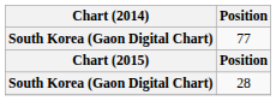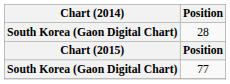rows swapped: 77 <-> 28
